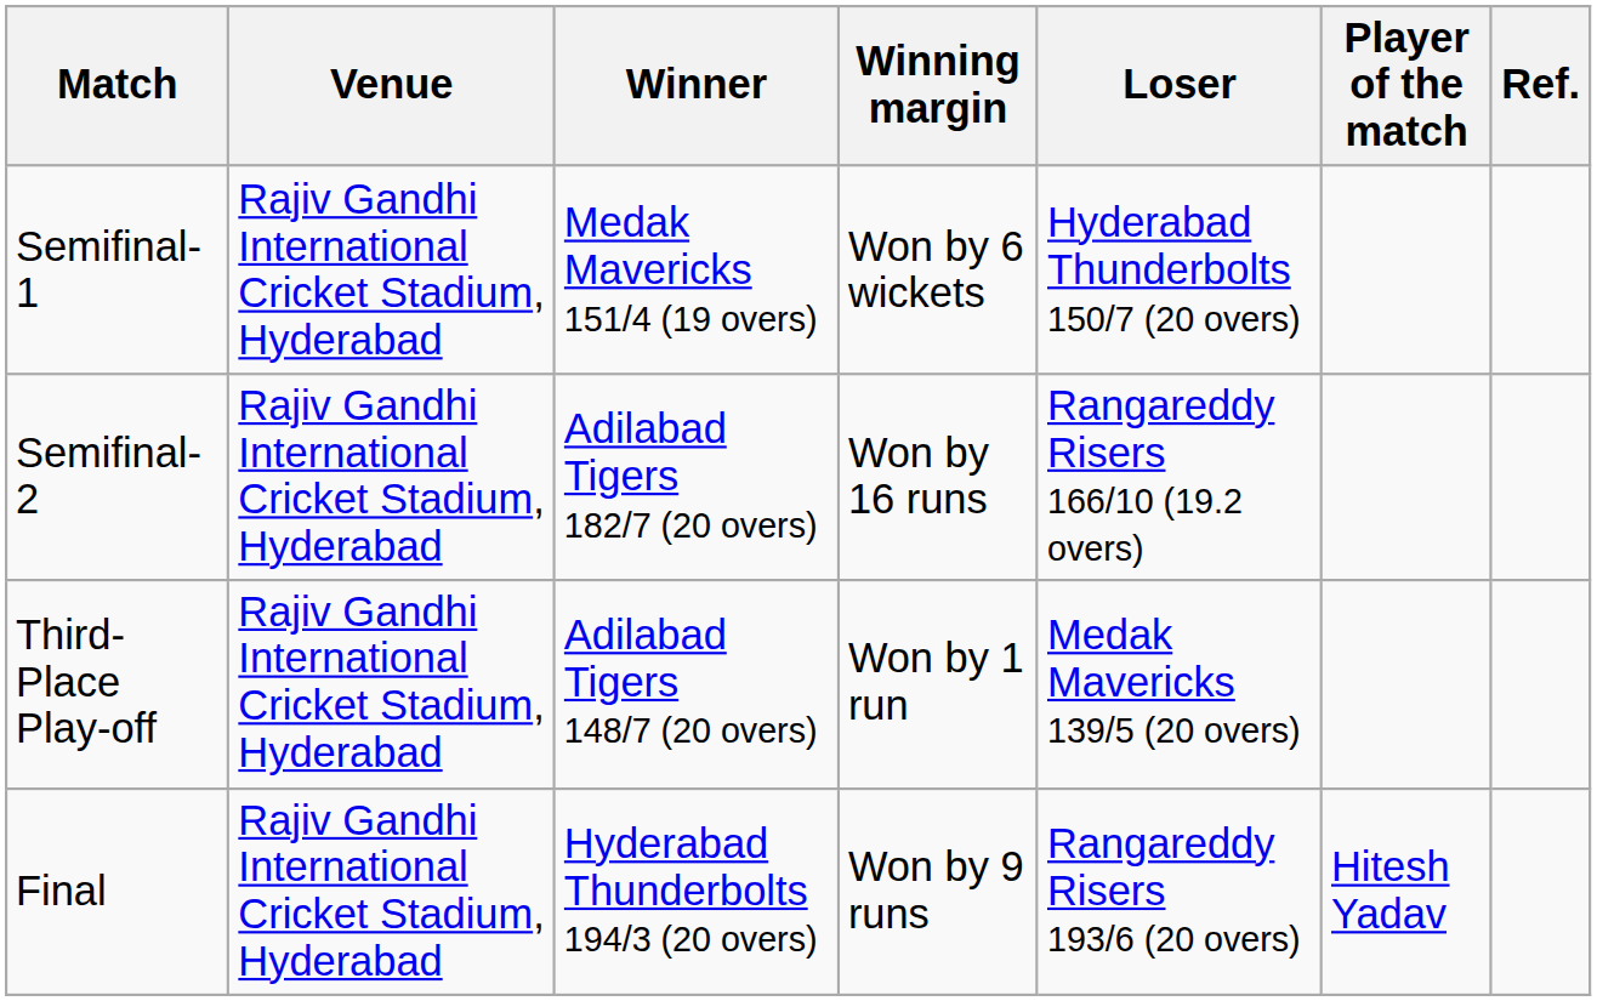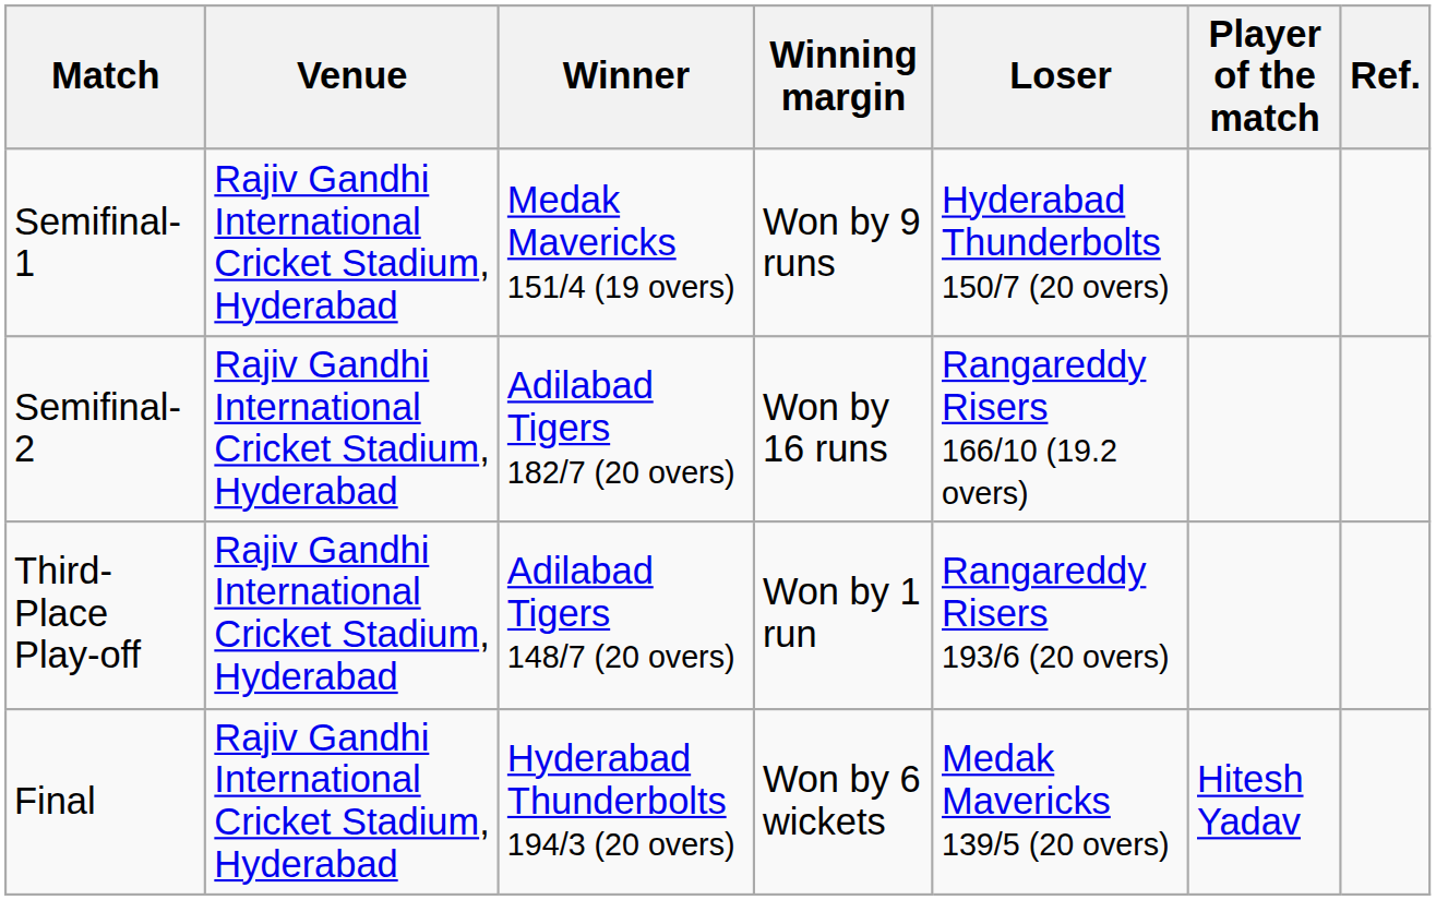Semifinal-1 | Winning margin: Won by 6 wickets -> Won by 9 runs
Third-Place Play-off | Loser: Medak Mavericks 139/5 (20 overs) -> Rangareddy Risers 193/6 (20 overs)
Final | Winning margin: Won by 9 runs -> Won by 6 wickets
Final | Loser: Rangareddy Risers 193/6 (20 overs) -> Medak Mavericks 139/5 (20 overs)
